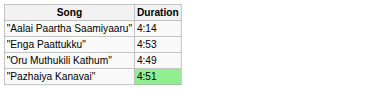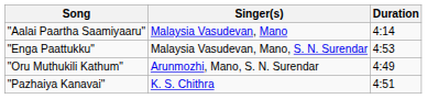+ column: Singer(s) | Malaysia Vasudevan, Mano | Malaysia Vasudevan, Mano, S. N. Surendar | Arunmozhi, Mano, S. N. Surendar | K. S. Chithra
"Pazhaiya Kanavai" | Duration: lightgreen background -> no background
